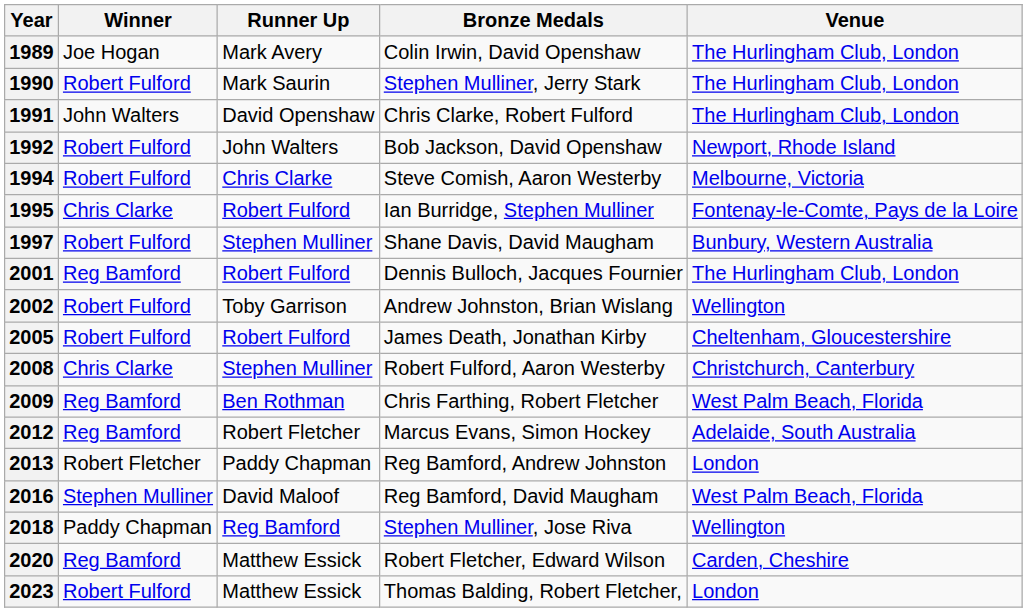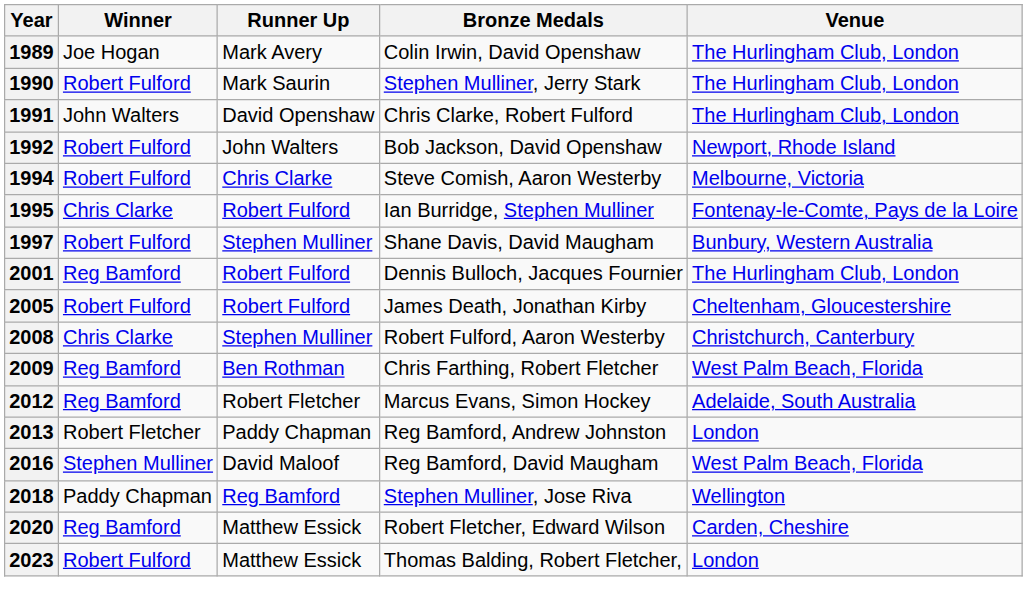- row: 2002 | Robert Fulford | Toby Garrison | Andrew Johnston, Brian Wislang | Wellington
